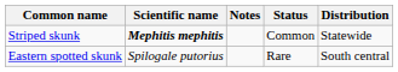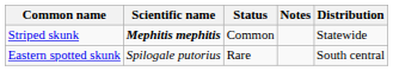columns swapped: Status <-> Notes
